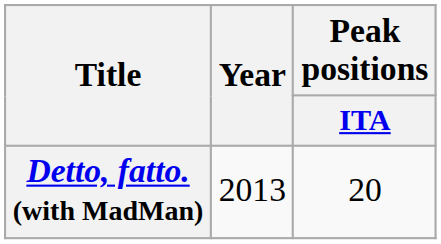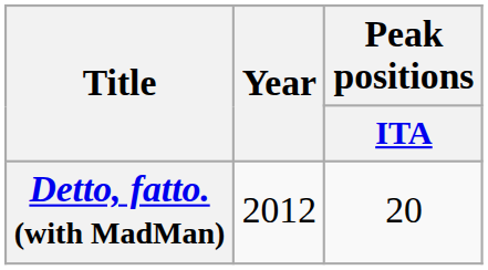Detto, fatto. (with MadMan) | Year: 2013 -> 2012
